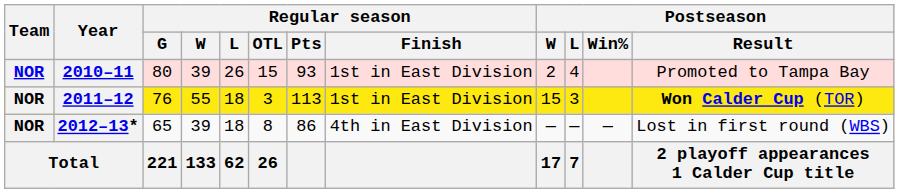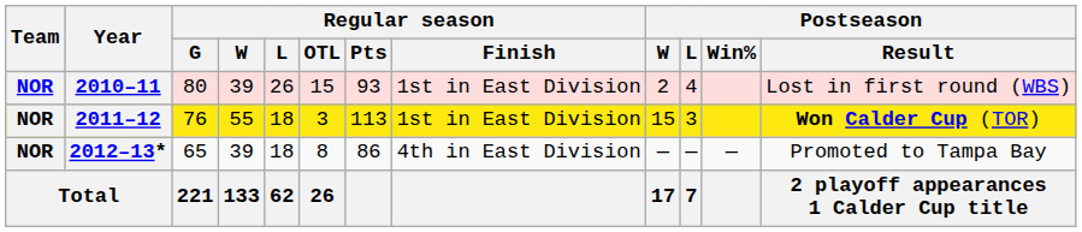2010–11 | Postseason / Result: Promoted to Tampa Bay -> Lost in first round (WBS)
2012–13* | Postseason / Result: Lost in first round (WBS) -> Promoted to Tampa Bay
